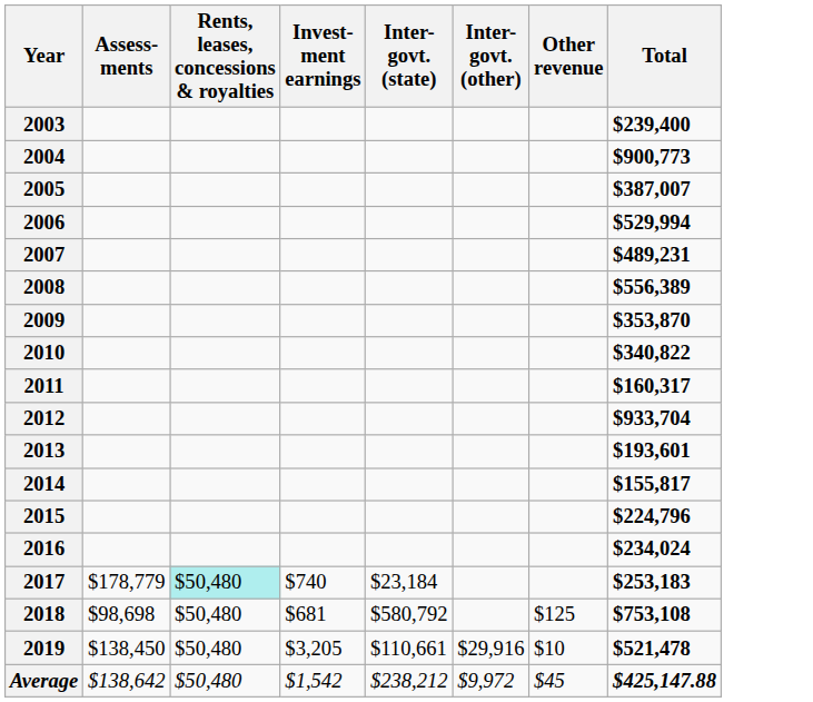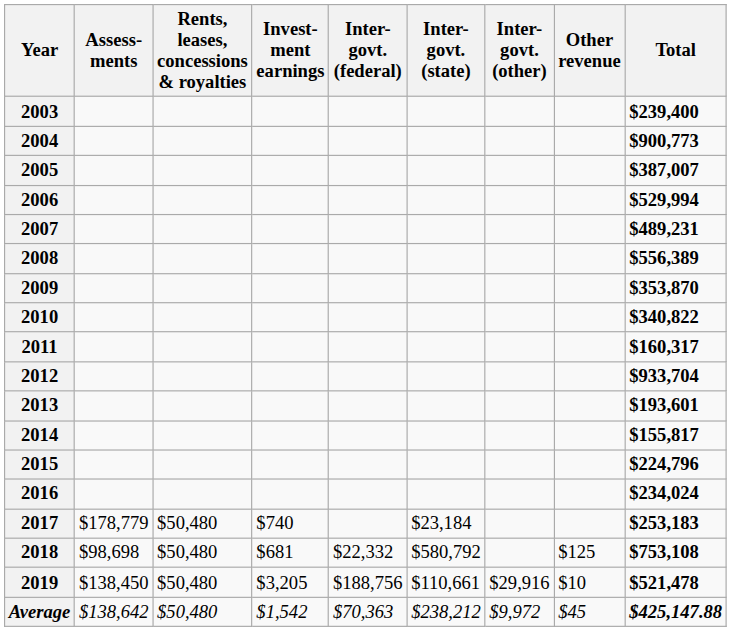+ column: Inter- govt. (federal) | $22,332 | $188,756 | $70,363
2017 | Rents, leases, concessions & royalties: paleturquoise background -> no background
